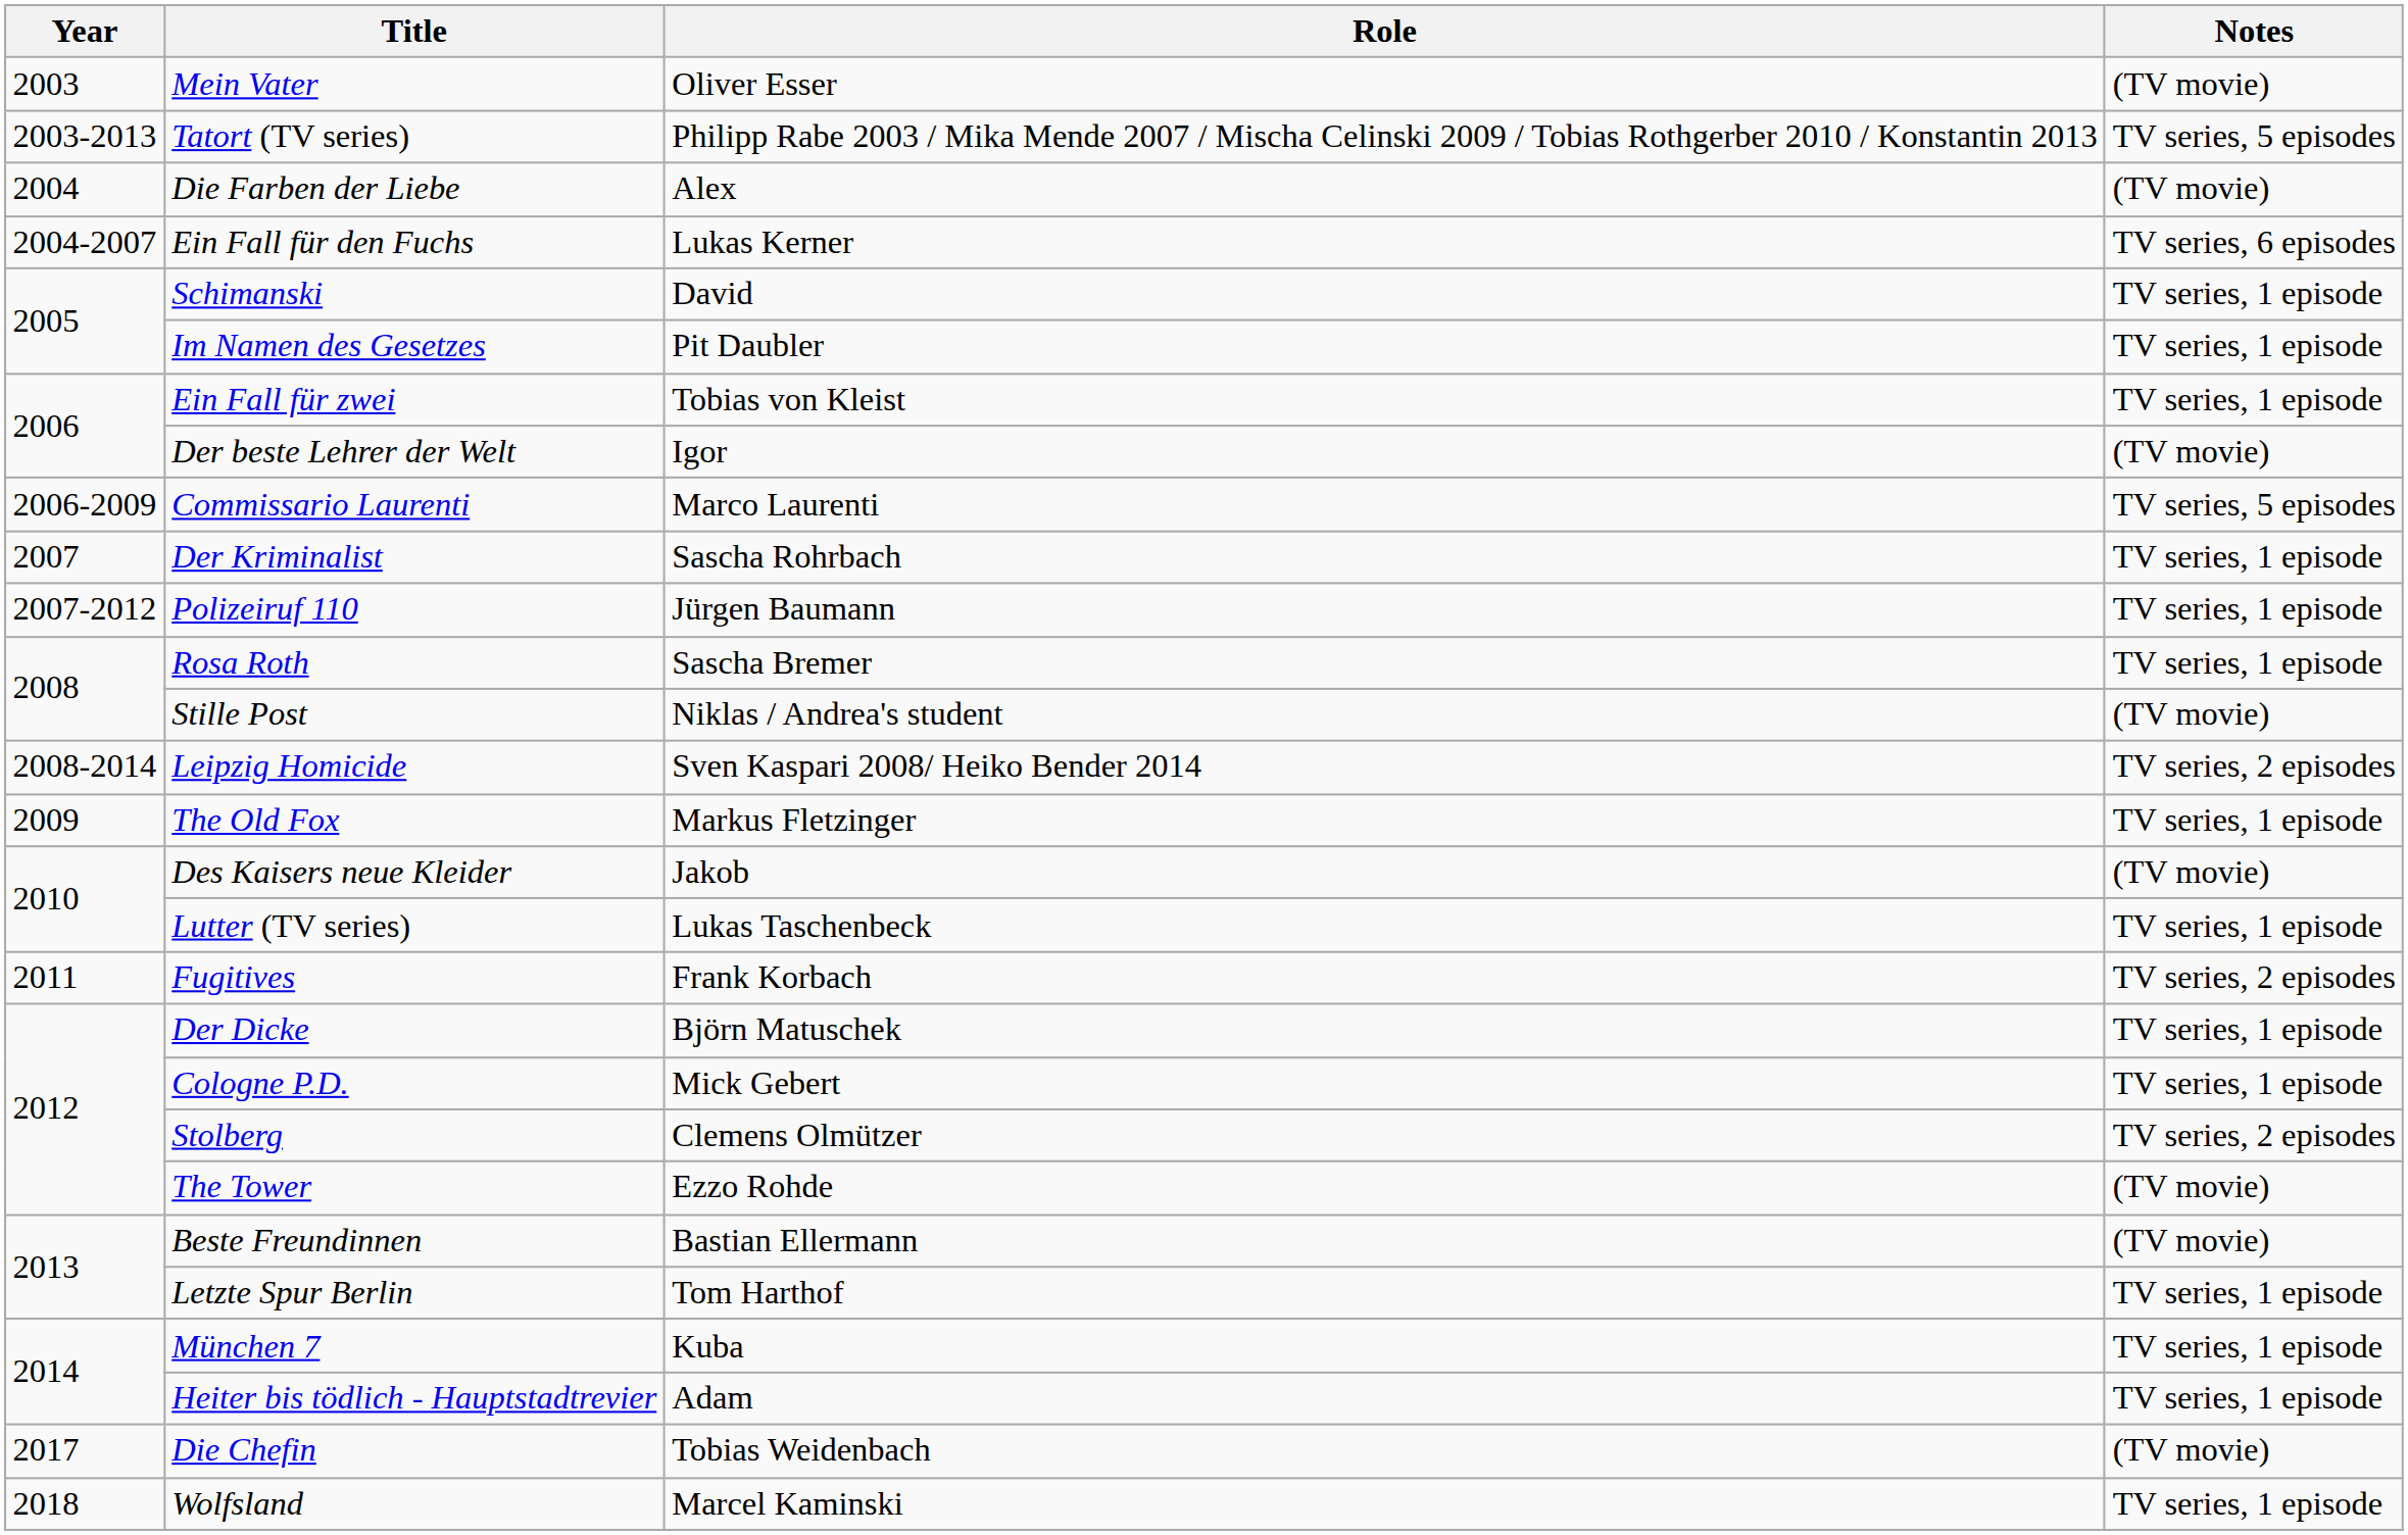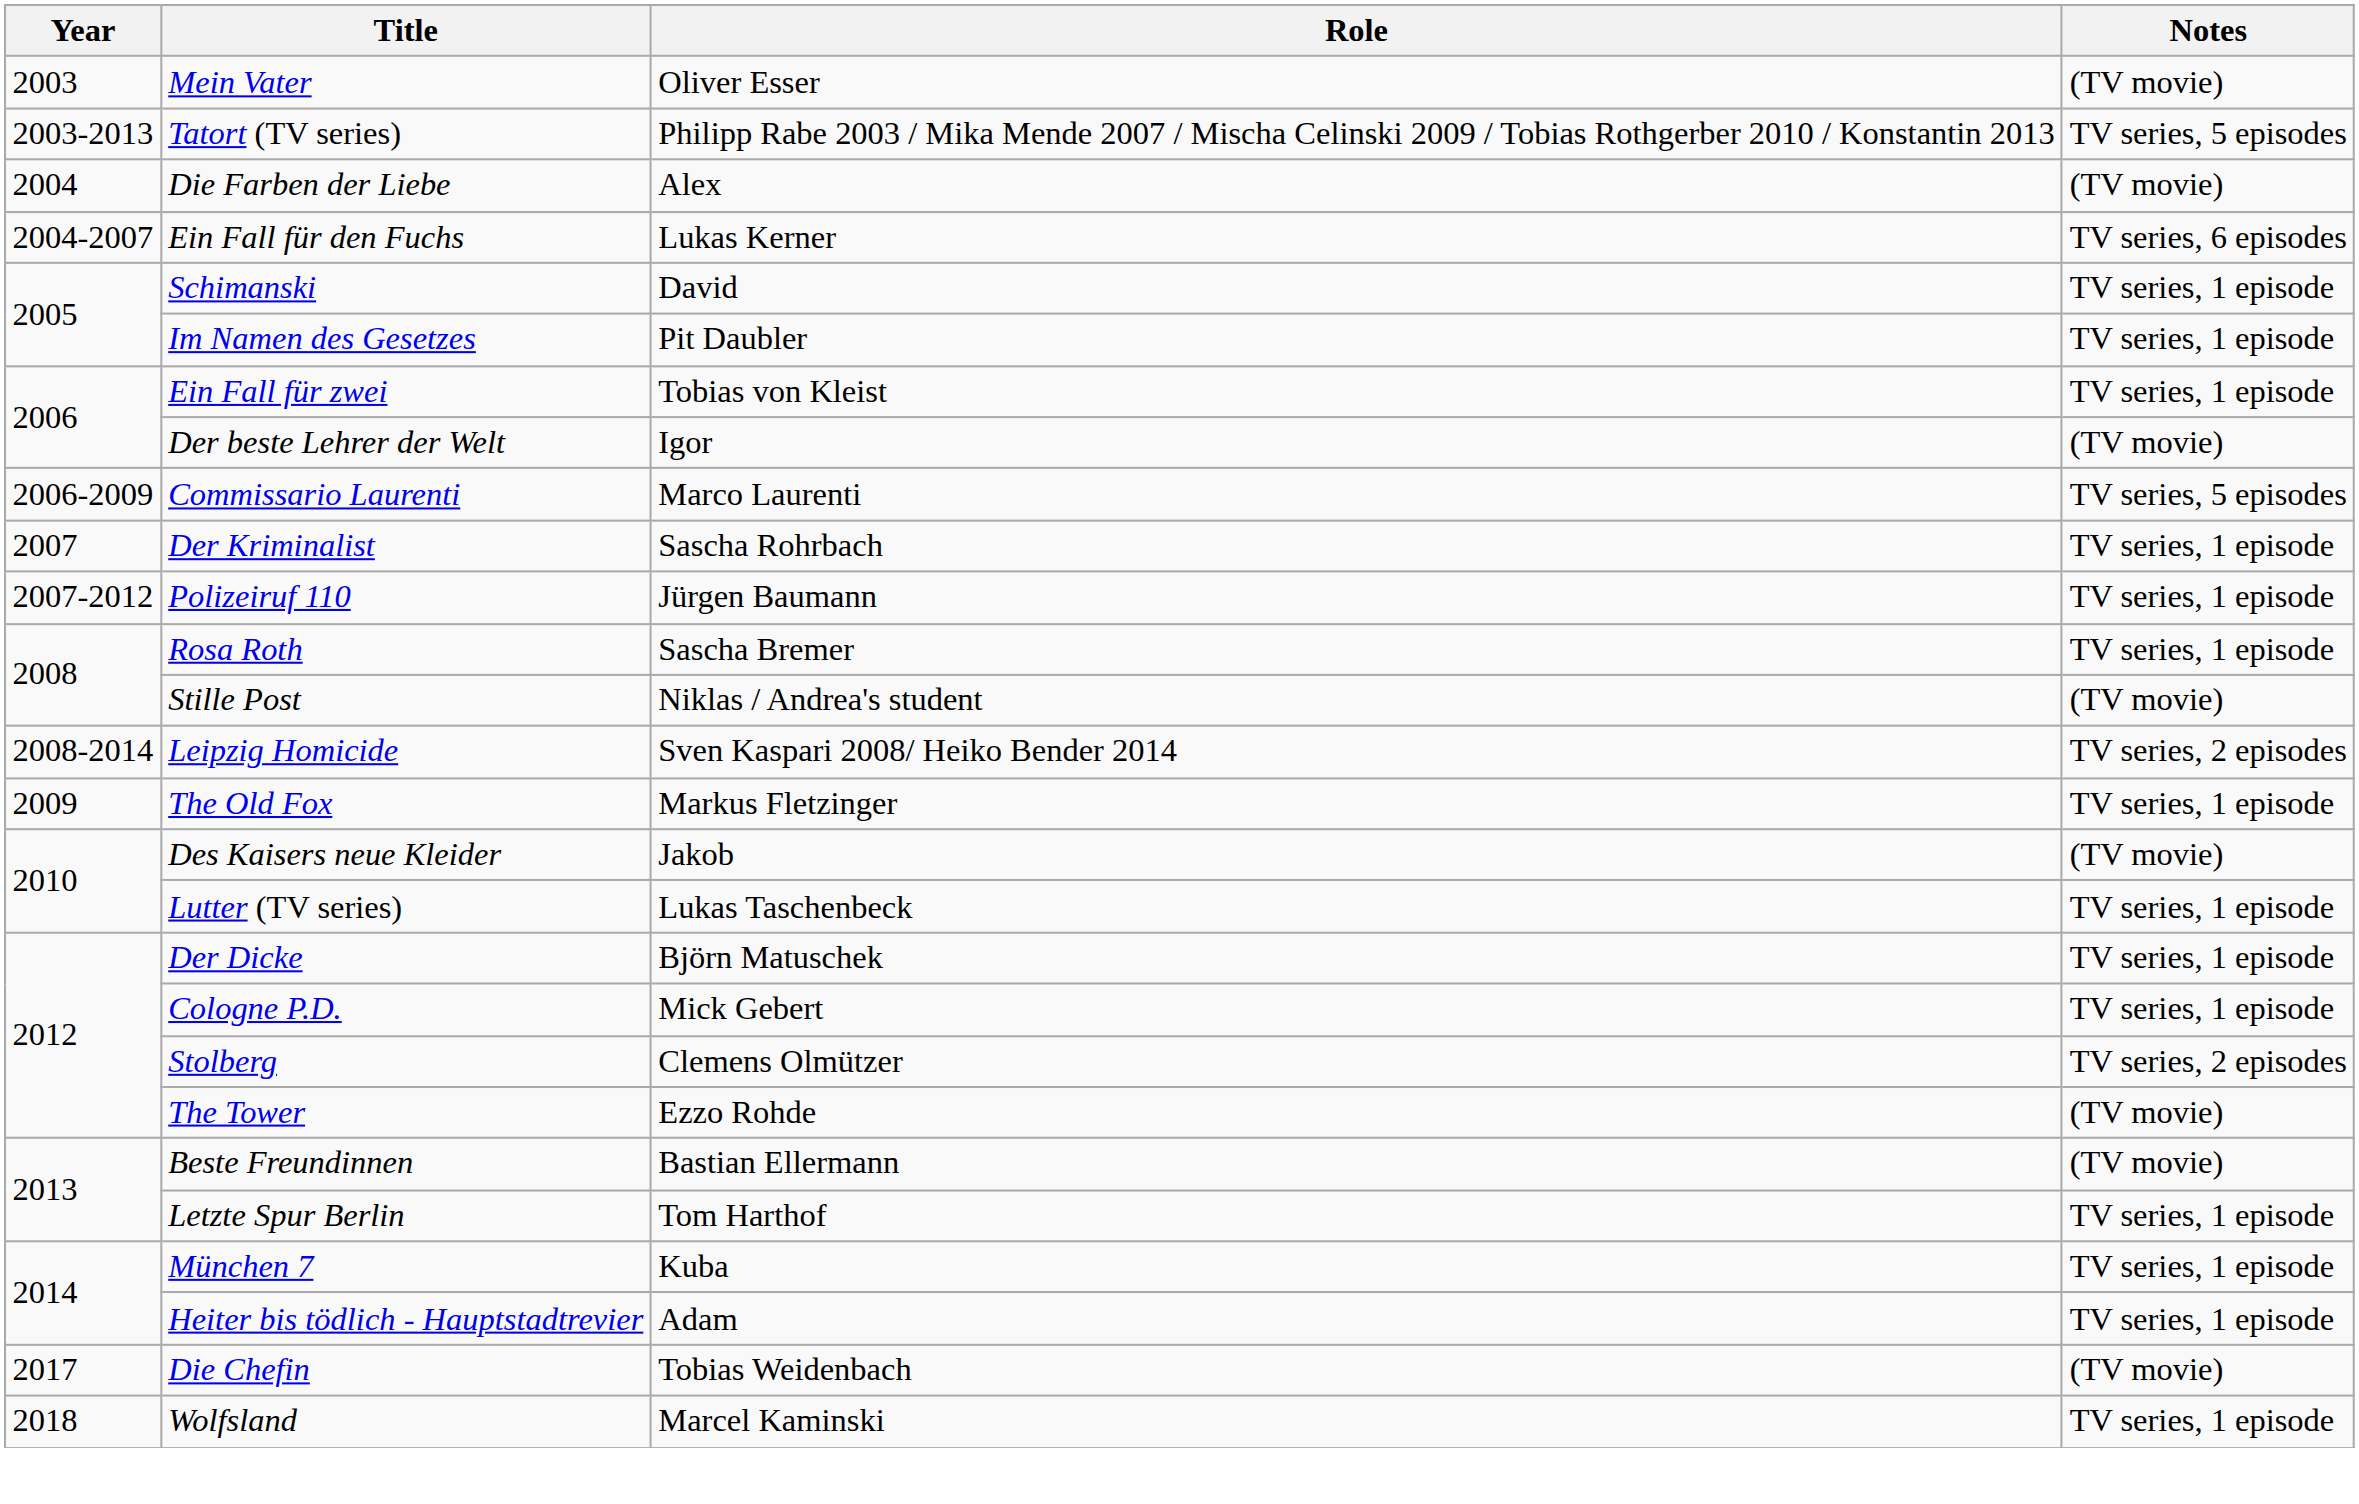- row: 2011 | Fugitives | Frank Korbach | TV series, 2 episodes
